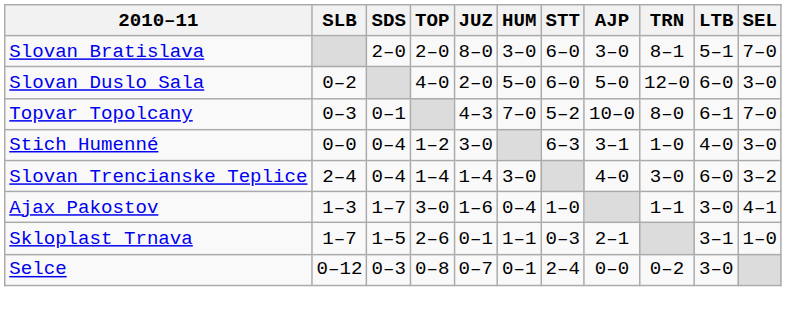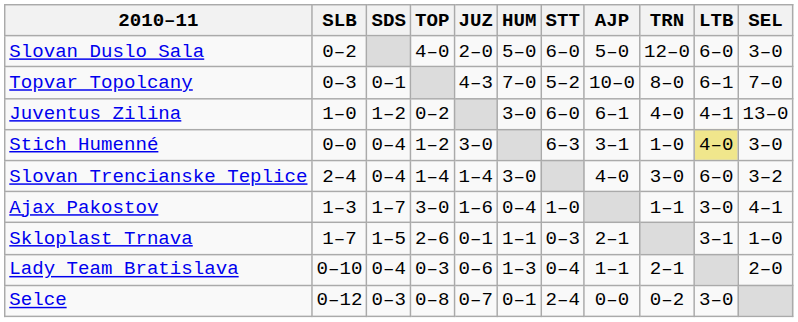- row: Slovan Bratislava | 2–0 | 2–0 | 8–0 | 3–0 | 6–0 | 3–0 | 8–1 | 5–1 | 7–0
+ row: Juventus Zilina | 1–0 | 1–2 | 0–2 | 3–0 | 6–0 | 6–1 | 4–0 | 4–1 | 13–0
Stich Humenné | LTB: no background -> khaki background
+ row: Lady Team Bratislava | 0–10 | 0–4 | 0–3 | 0–6 | 1–3 | 0–4 | 1–1 | 2–1 | 2–0
